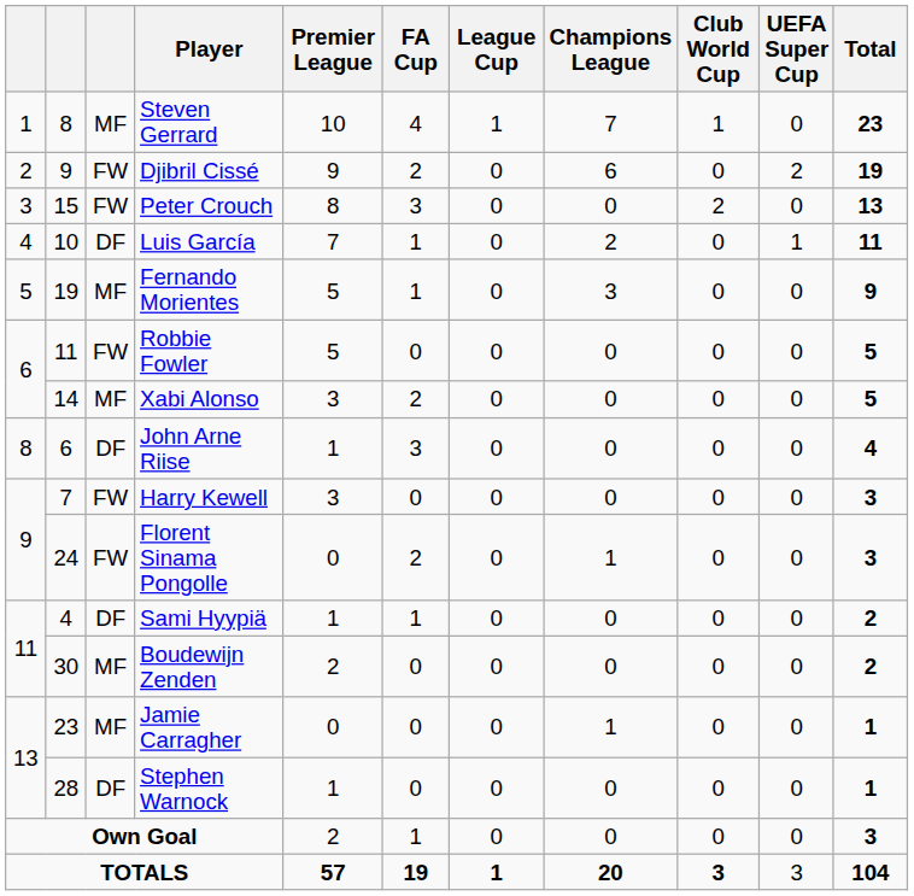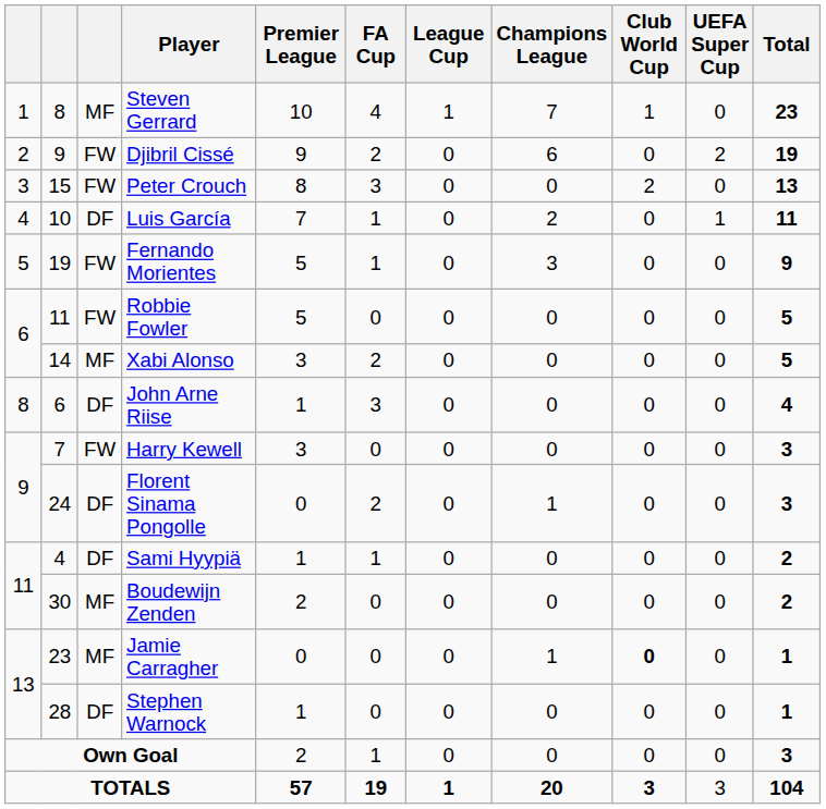Fernando Morientes | column 3: MF -> FW
Florent Sinama Pongolle | column 3: FW -> DF
Jamie Carragher | Club World Cup: normal -> bold
